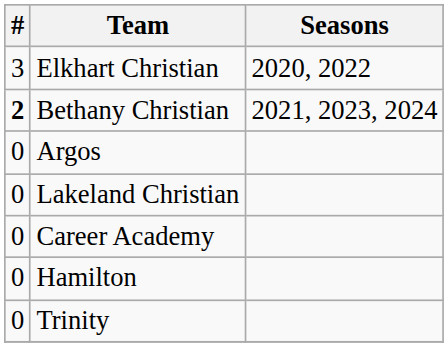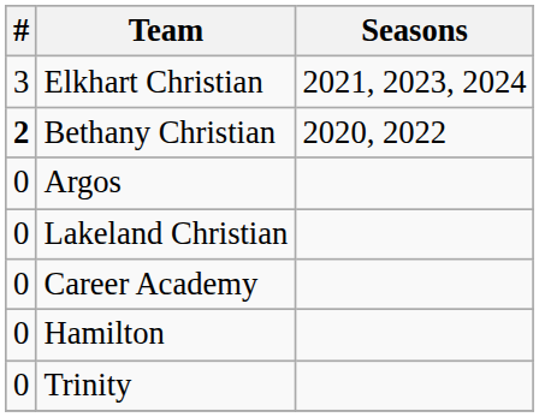Elkhart Christian | Seasons: 2020, 2022 -> 2021, 2023, 2024
Bethany Christian | Seasons: 2021, 2023, 2024 -> 2020, 2022
